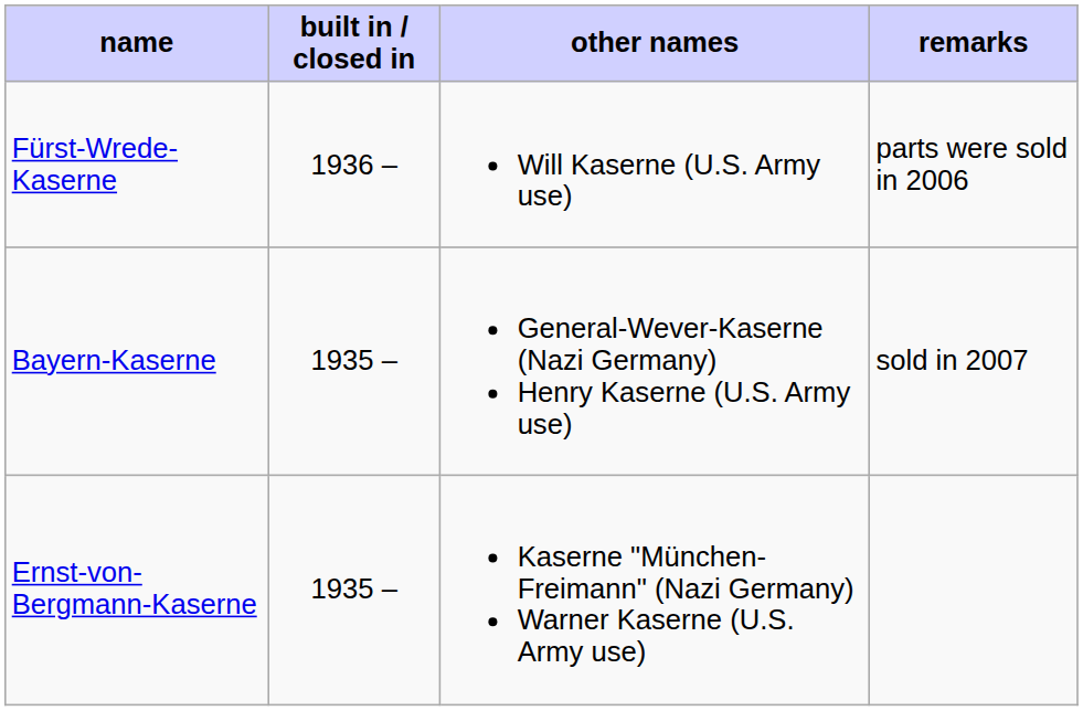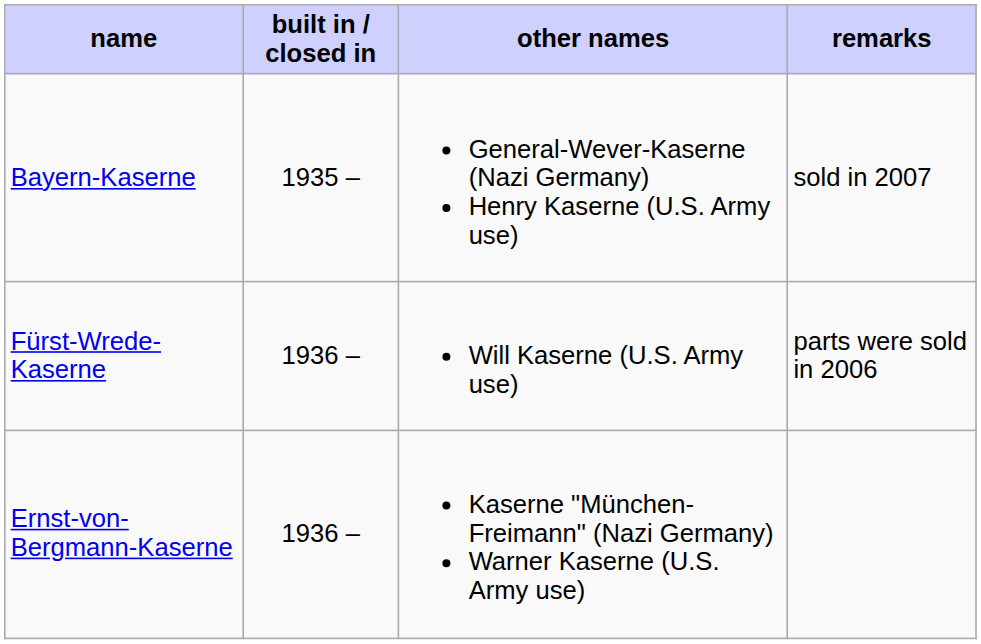rows swapped: Bayern-Kaserne <-> Fürst-Wrede-Kaserne
Ernst-von-Bergmann-Kaserne | built in / closed in: 1935 – -> 1936 –
